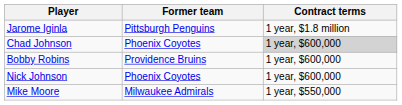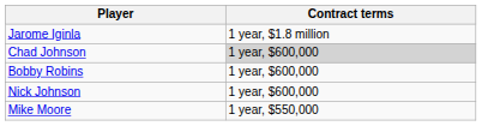- column: Former team | Pittsburgh Penguins | Phoenix Coyotes | Providence Bruins | Phoenix Coyotes | Milwaukee Admirals
